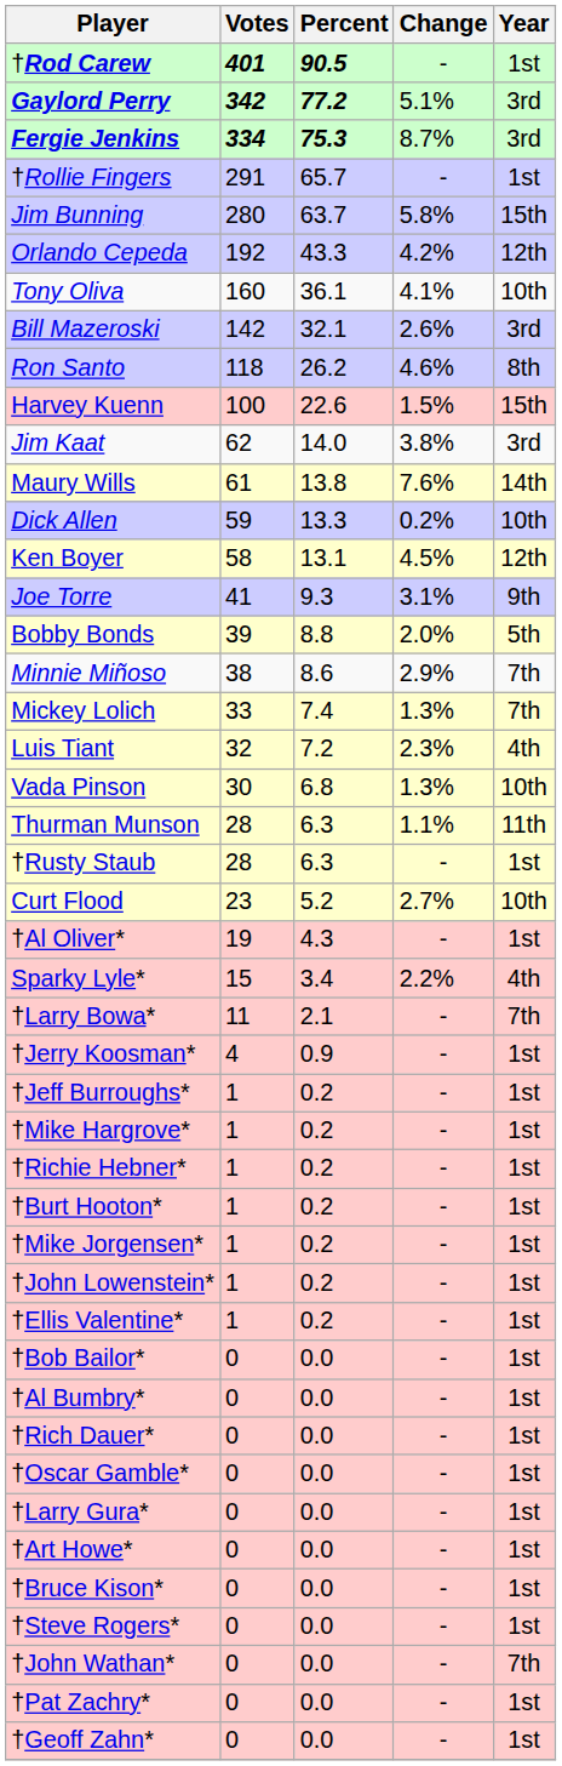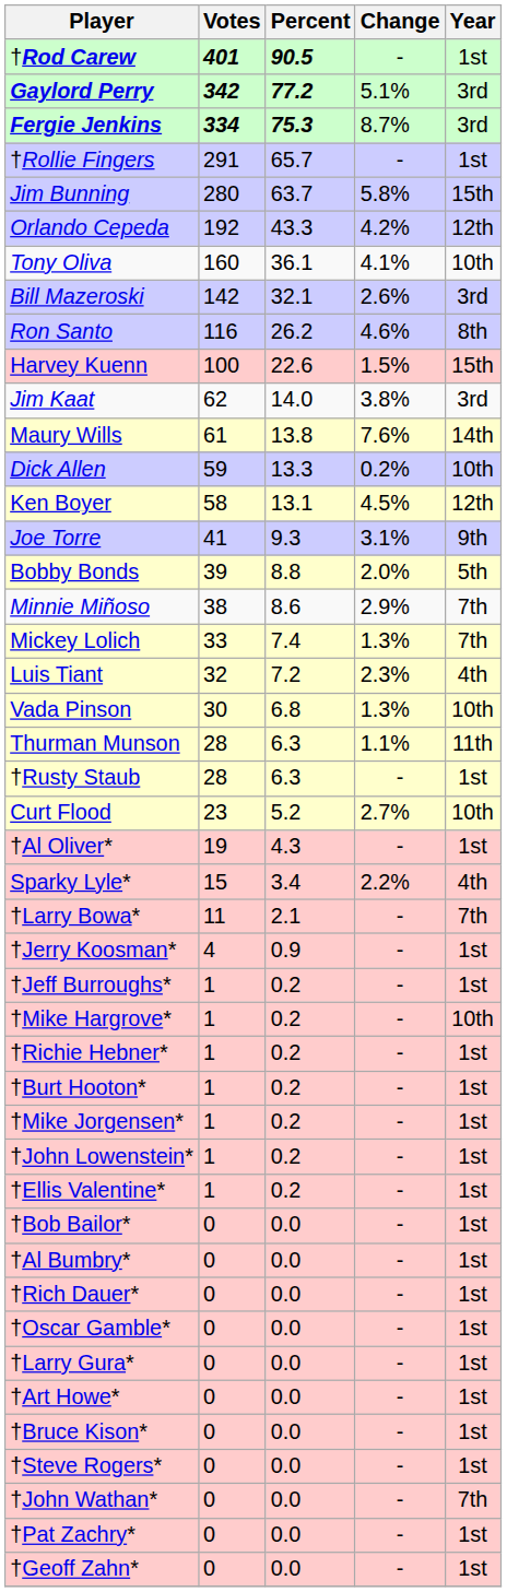Ron Santo | Votes: 118 -> 116
†Mike Hargrove* | Year: 1st -> 10th
